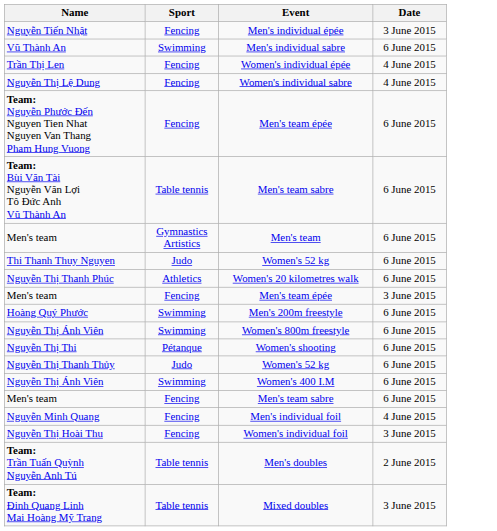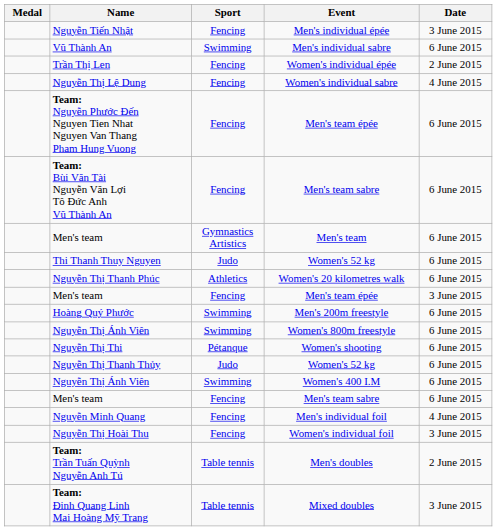+ column: Medal
Trần Thị Len | Date: 4 June 2015 -> 2 June 2015
Team: Bùi Văn Tài Nguyễn Văn Lợi Tô Đức Anh Vũ Thành An | Sport: Table tennis -> Fencing
